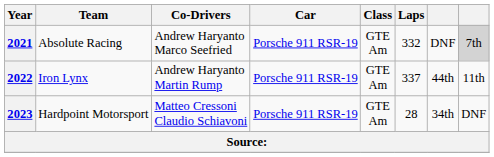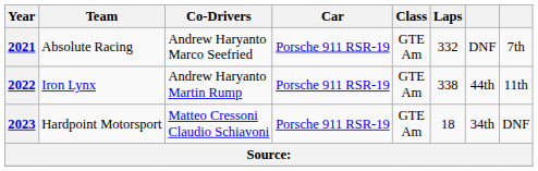2021 | column 8: lightgrey background -> no background
2022 | Laps: 337 -> 338
2023 | Laps: 28 -> 18
